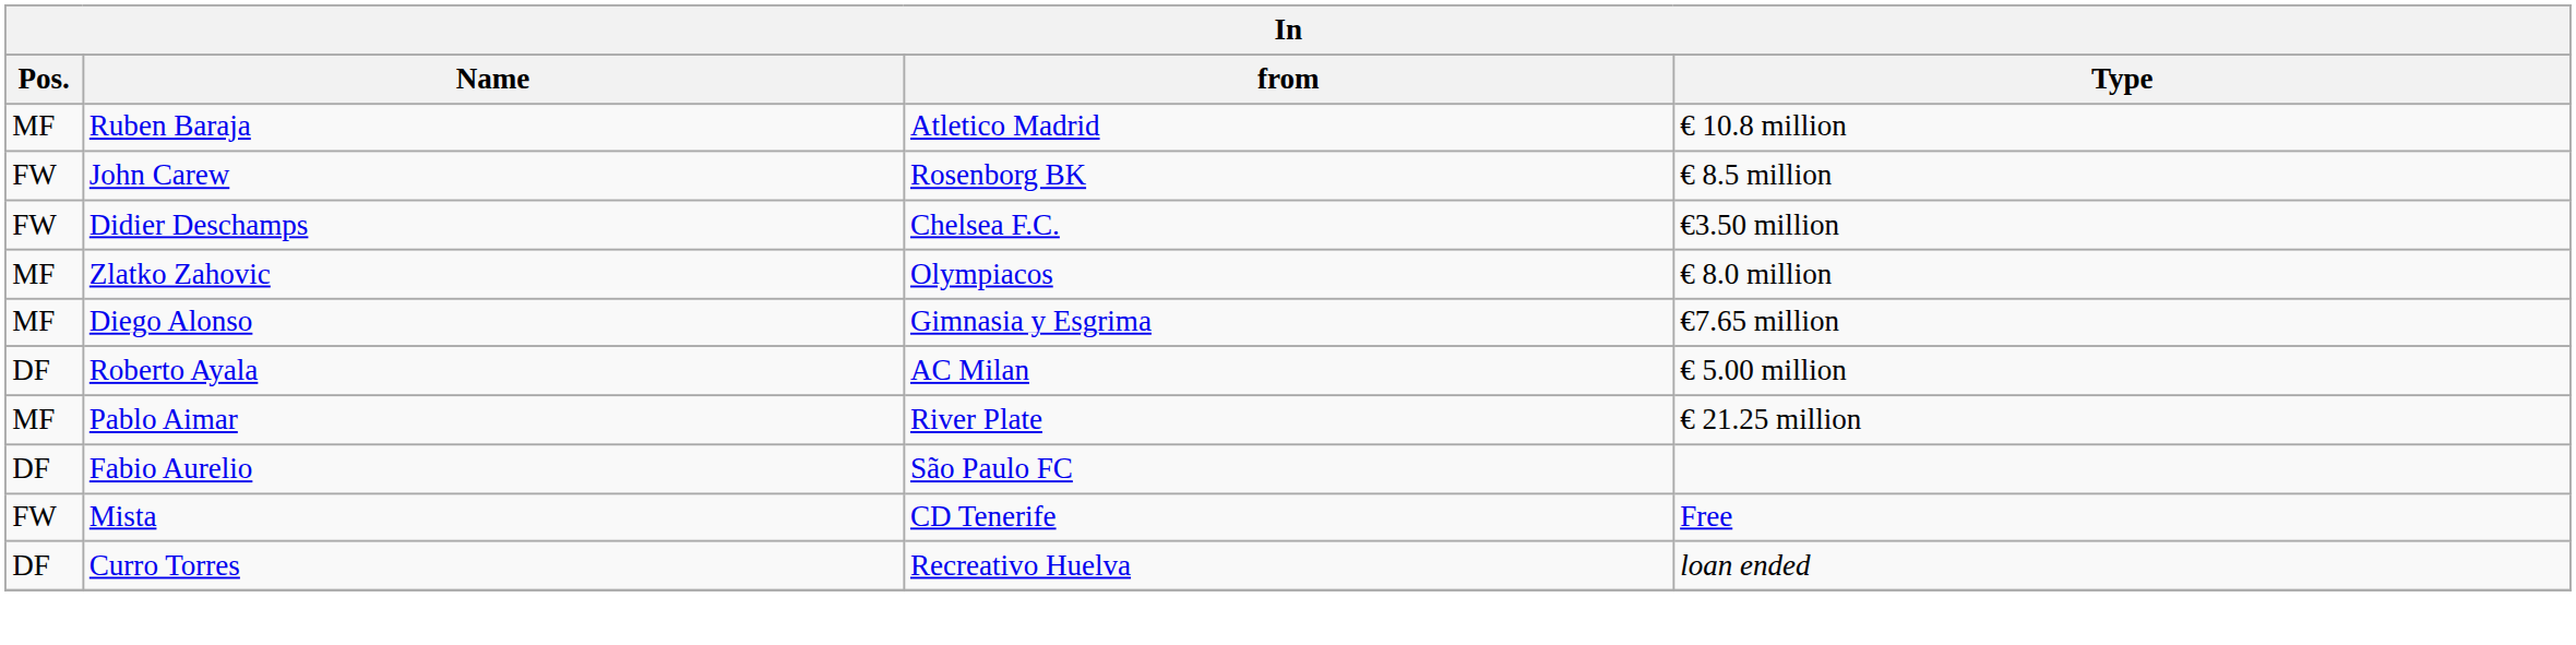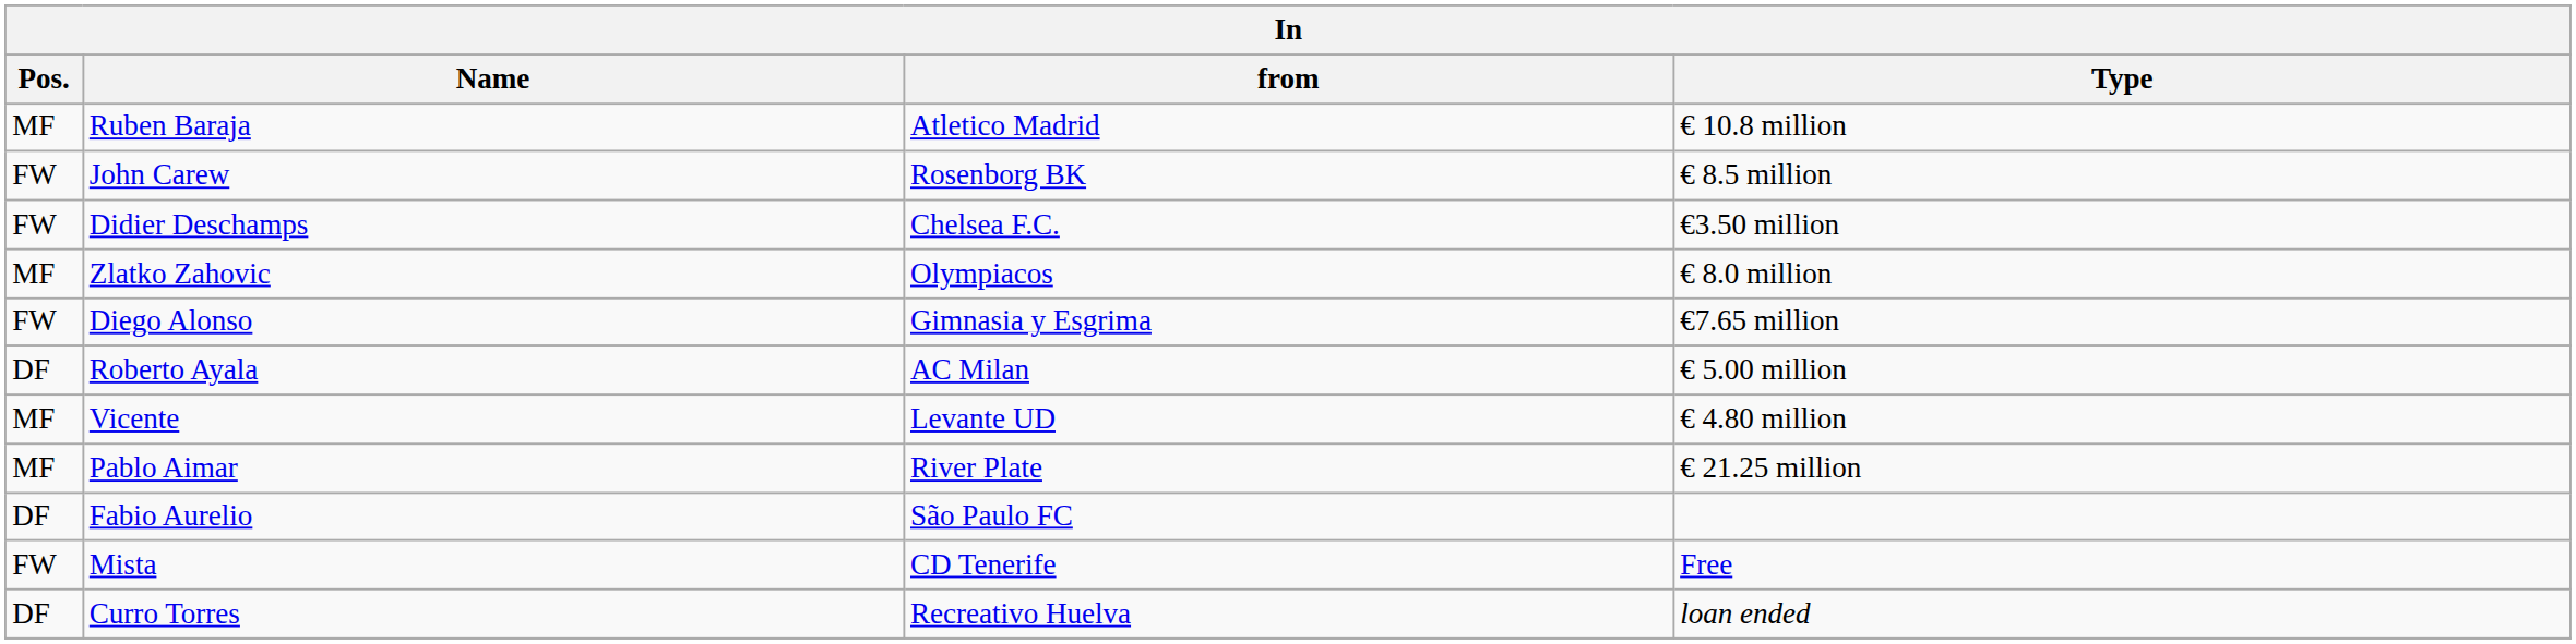Diego Alonso | Pos.: MF -> FW
+ row: MF | Vicente | Levante UD | € 4.80 million
